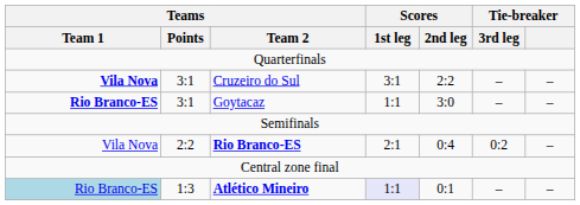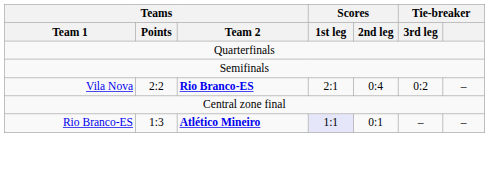- row: Vila Nova | 3:1 | Cruzeiro do Sul | 3:1 | 2:2 | – | –
- row: Rio Branco-ES | 3:1 | Goytacaz | 1:1 | 3:0 | – | –
Atlético Mineiro | Teams / Team 1: lightblue background -> no background
